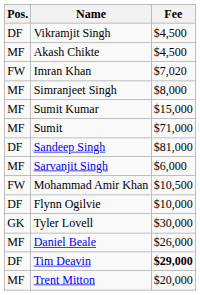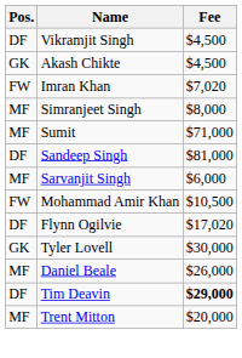Akash Chikte | Pos.: MF -> GK
- row: MF | Sumit Kumar | $15,000
Flynn Ogilvie | Fee: $10,000 -> $17,020
